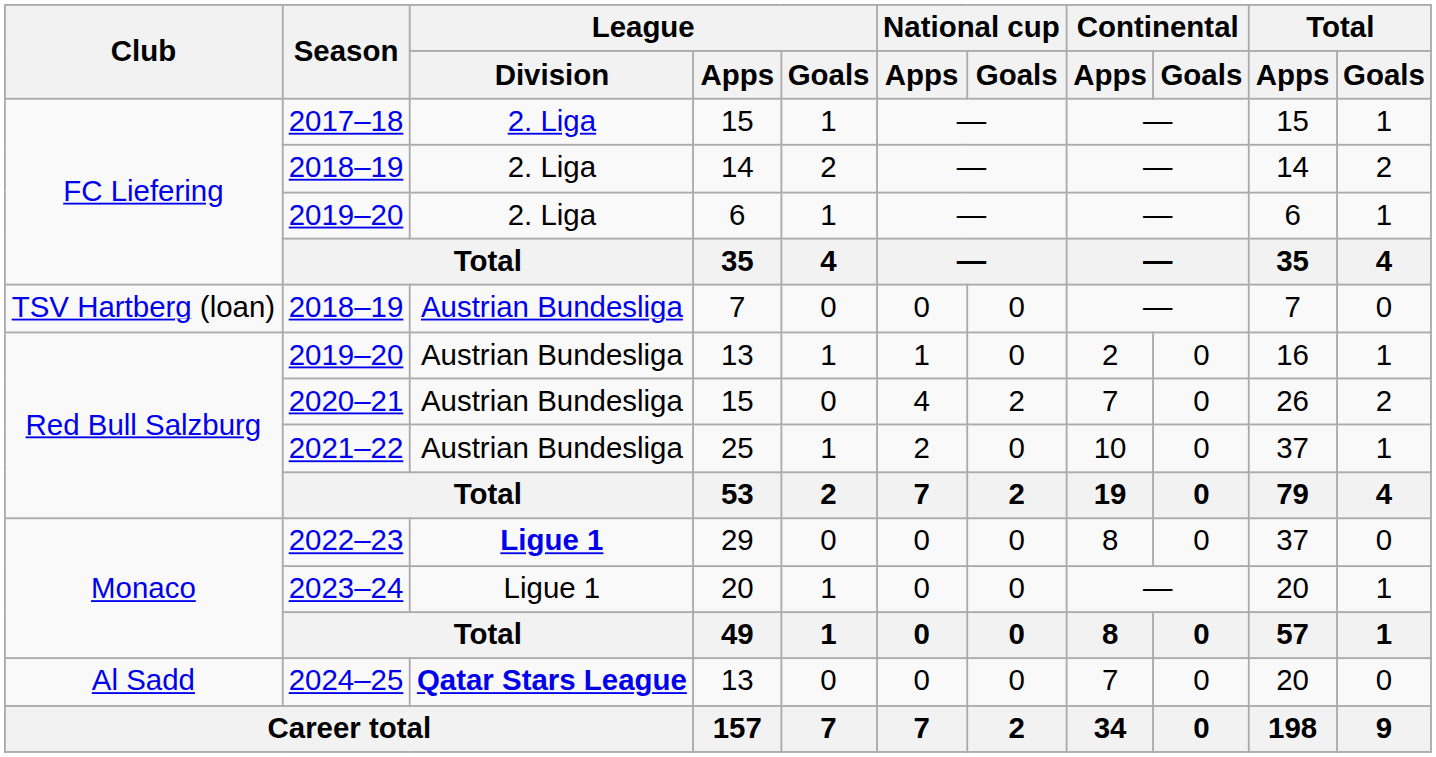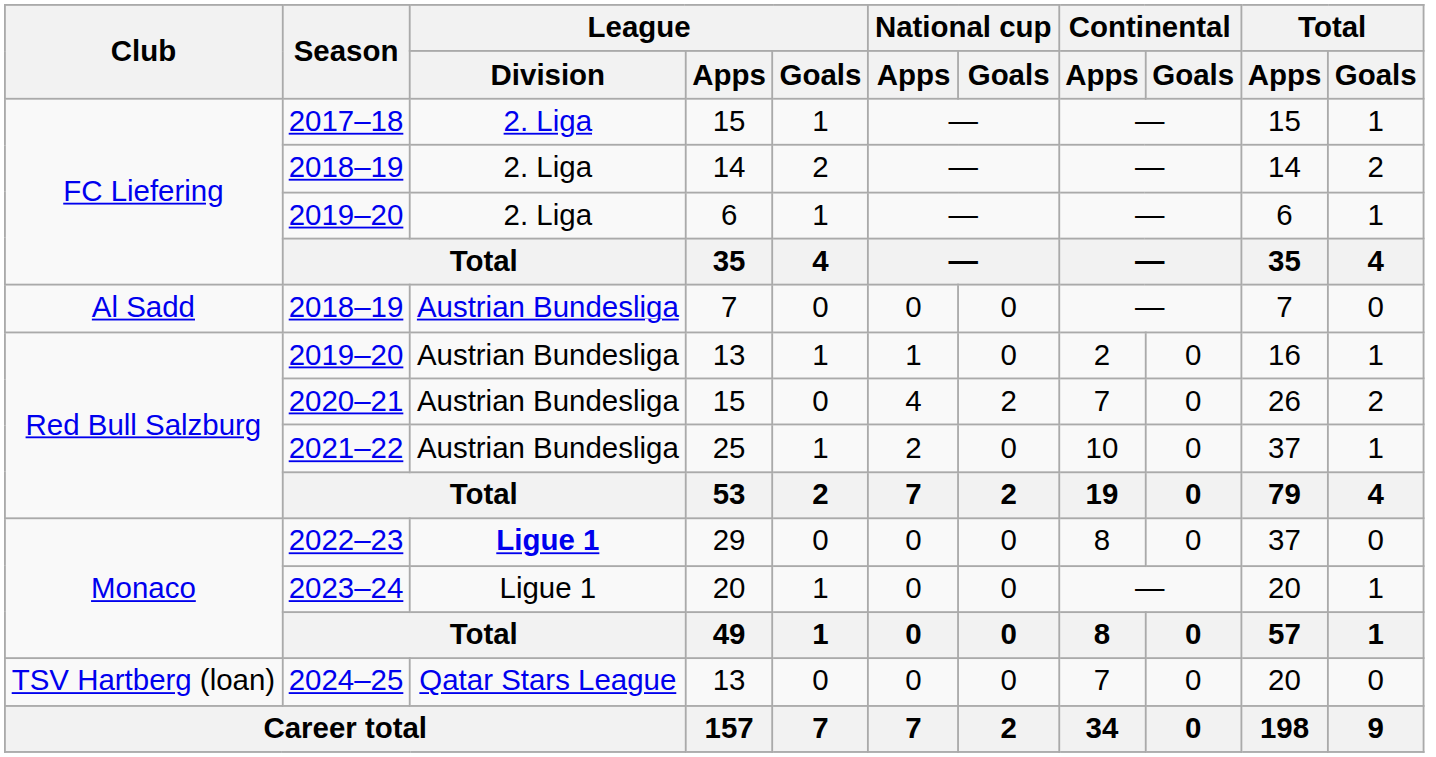2018–19 / 7 | Club: TSV Hartberg (loan) -> Al Sadd
2024–25 | Club: Al Sadd -> TSV Hartberg (loan)
2024–25 | League / Division: bold -> normal
